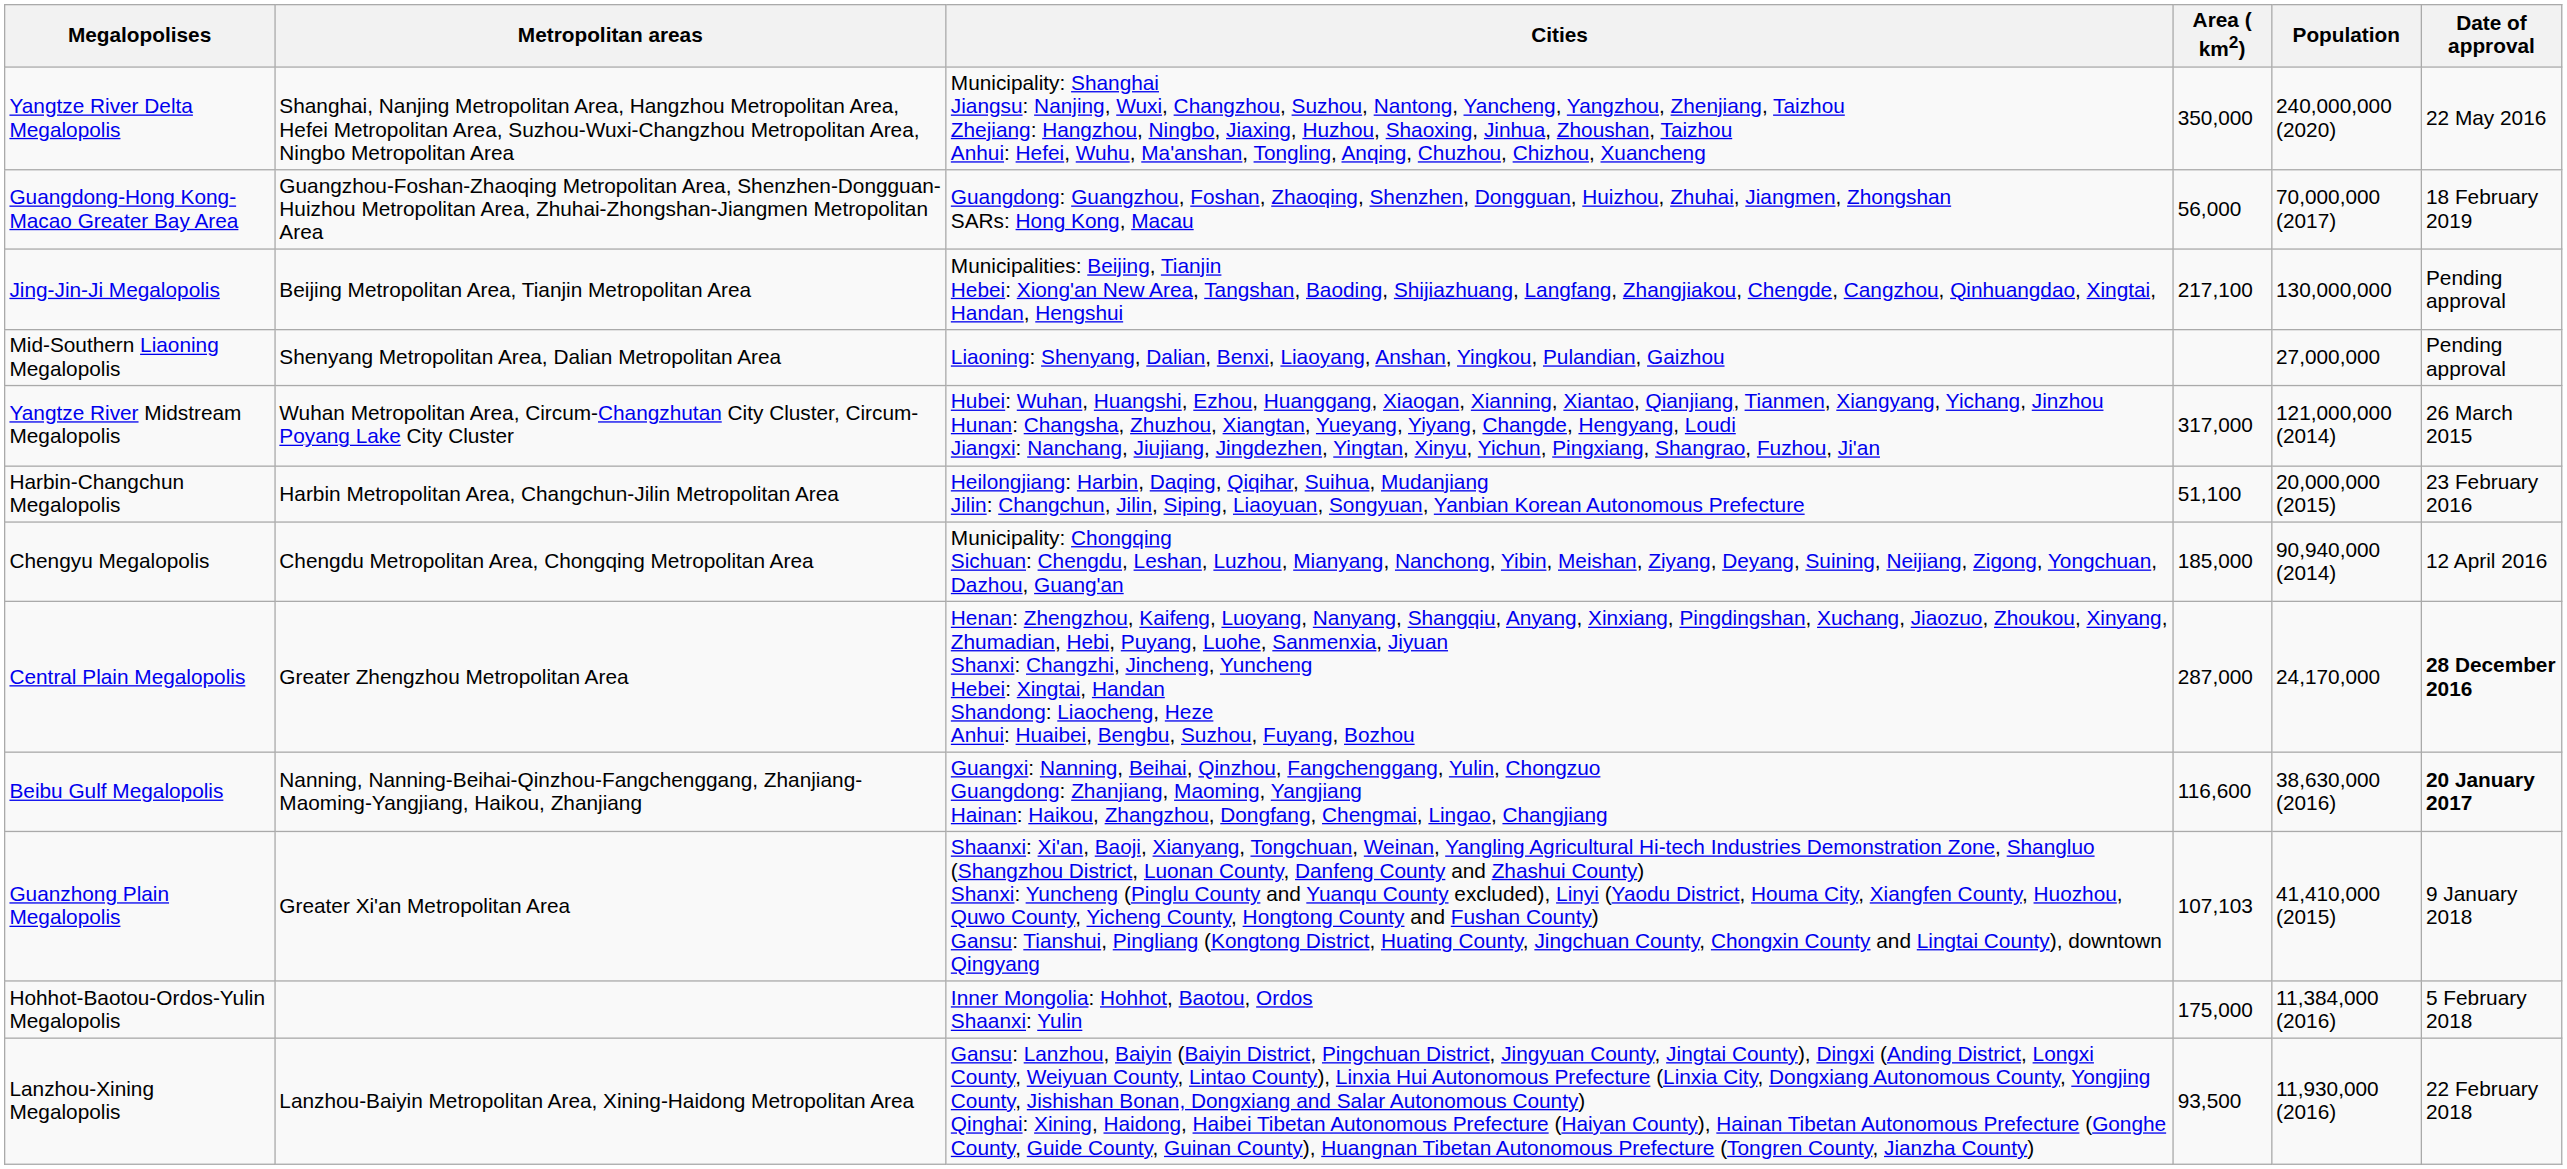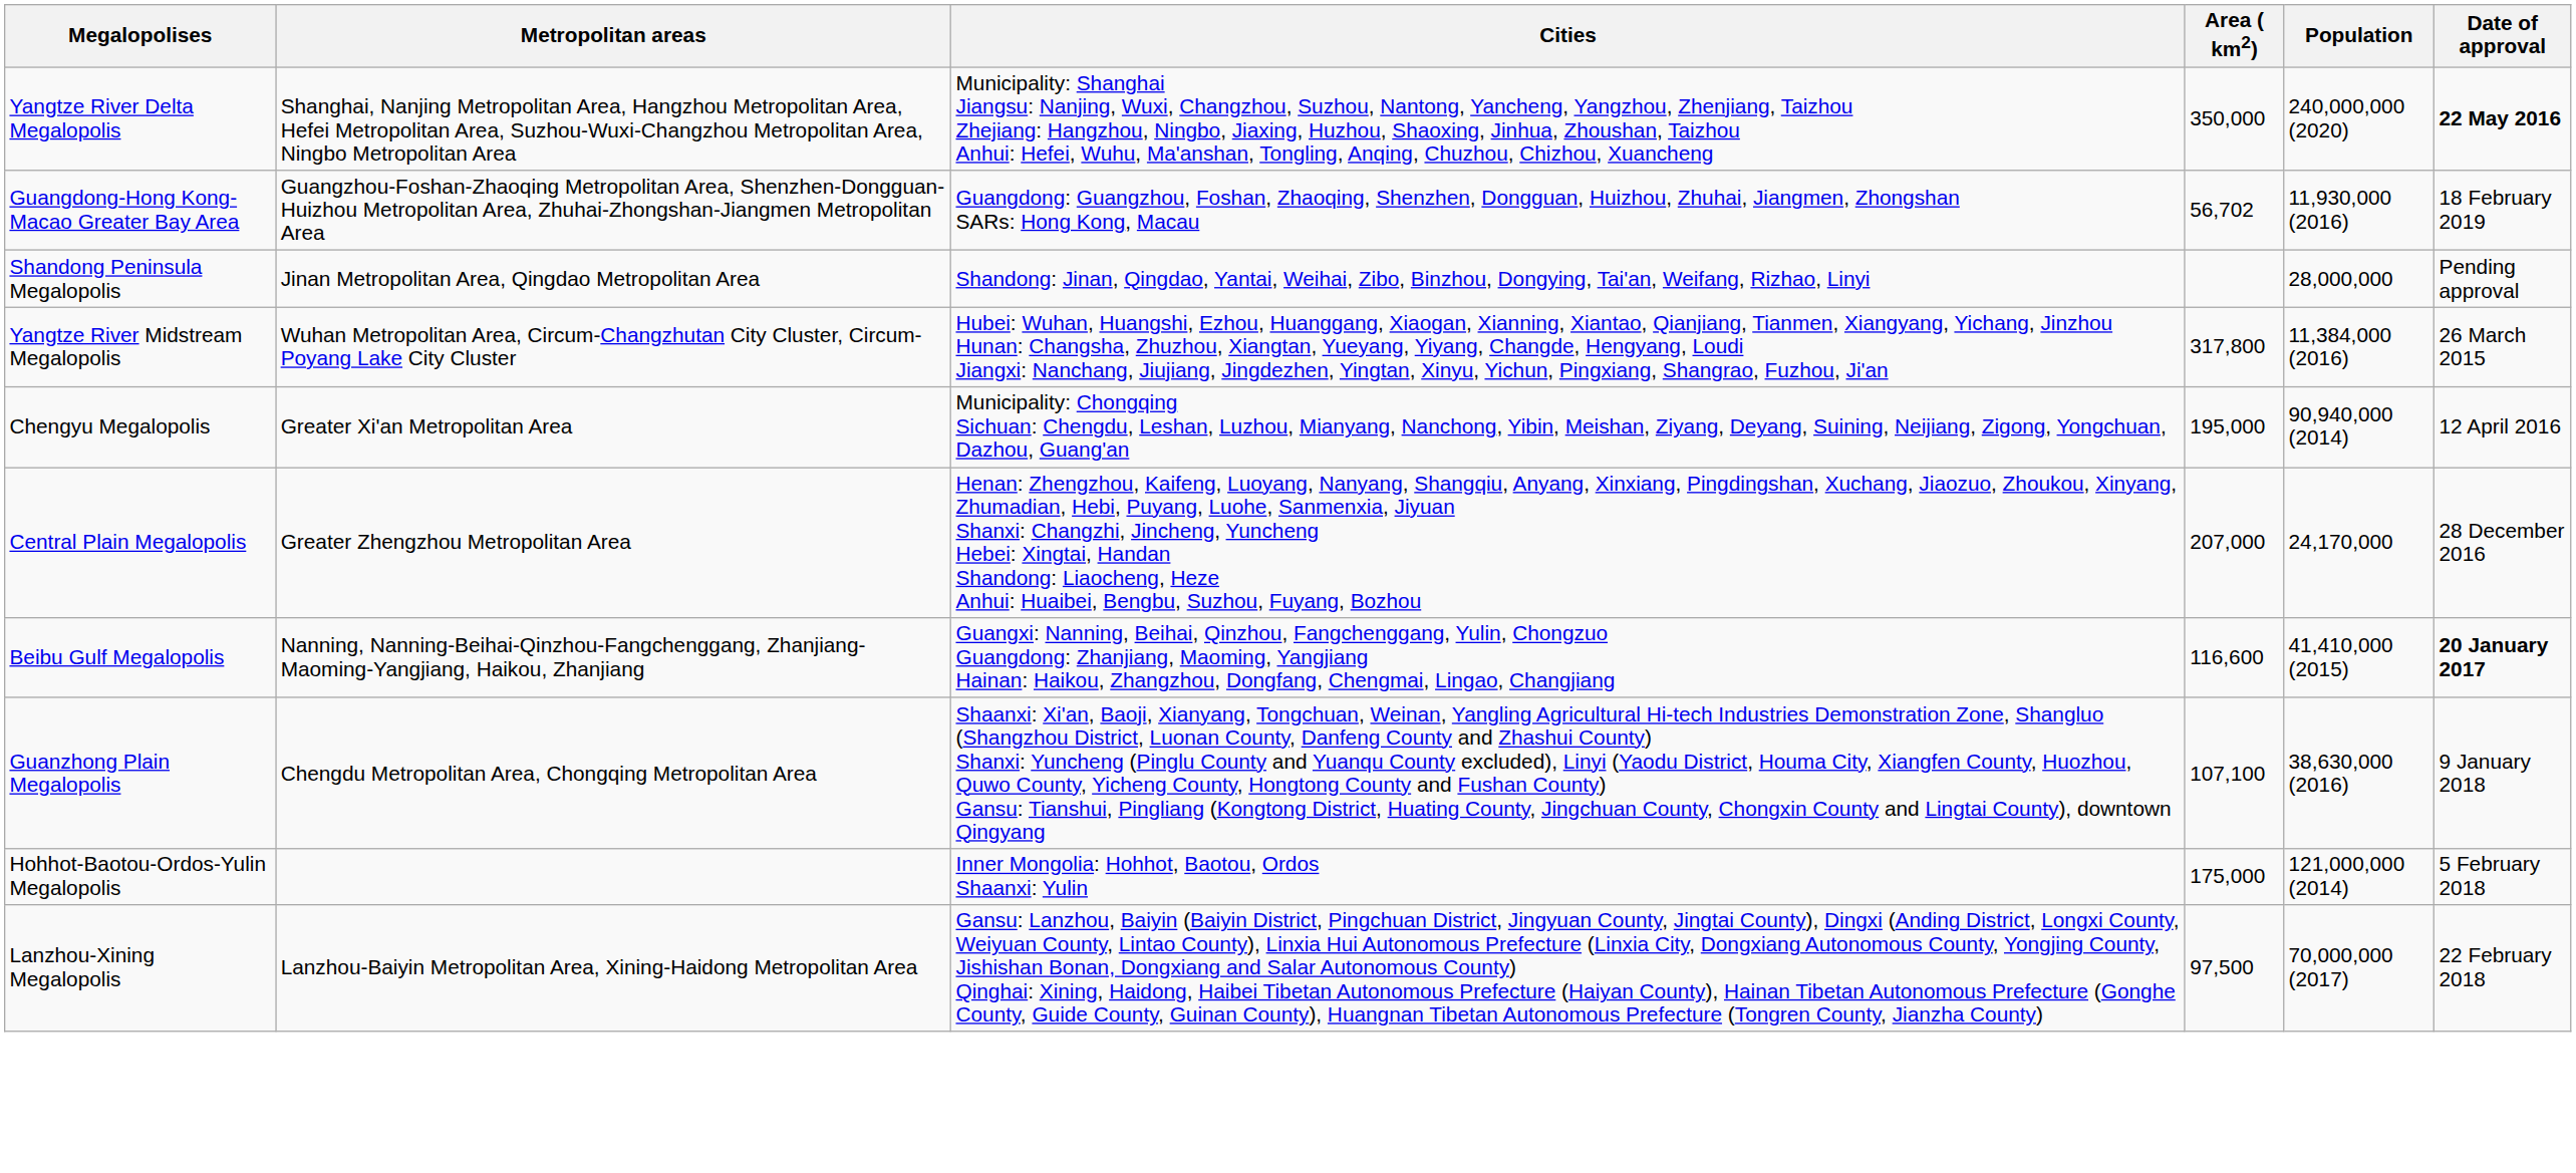Yangtze River Delta Megalopolis | Date of approval: normal -> bold
Guangdong-Hong Kong-Macao Greater Bay Area | Area ( km2): 56,000 -> 56,702
Guangdong-Hong Kong-Macao Greater Bay Area | Population: 70,000,000 (2017) -> 11,930,000 (2016)
- row: Jing-Jin-Ji Megalopolis | Beijing Metropolitan Area, Tianjin Metropolitan Area | Municipalities: Beijing, Tianjin Hebei: Xiong'an New Area, Tangshan, Baoding, Shijiazhuang, Langfang, Zhangjiakou, Chengde, Cangzhou, Qinhuangdao, Xingtai, Handan, Hengshui | 217,100 | 130,000,000 | Pending approval
+ row: Shandong Peninsula Megalopolis | Jinan Metropolitan Area, Qingdao Metropolitan Area | Shandong: Jinan, Qingdao, Yantai, Weihai, Zibo, Binzhou, Dongying, Tai'an, Weifang, Rizhao, Linyi | 28,000,000 | Pending approval
- row: Mid-Southern Liaoning Megalopolis | Shenyang Metropolitan Area, Dalian Metropolitan Area | Liaoning: Shenyang, Dalian, Benxi, Liaoyang, Anshan, Yingkou, Pulandian, Gaizhou | 27,000,000 | Pending approval
Yangtze River Midstream Megalopolis | Area ( km2): 317,000 -> 317,800
Yangtze River Midstream Megalopolis | Population: 121,000,000 (2014) -> 11,384,000 (2016)
- row: Harbin-Changchun Megalopolis | Harbin Metropolitan Area, Changchun-Jilin Metropolitan Area | Heilongjiang: Harbin, Daqing, Qiqihar, Suihua, Mudanjiang Jilin: Changchun, Jilin, Siping, Liaoyuan, Songyuan, Yanbian Korean Autonomous Prefecture | 51,100 | 20,000,000 (2015) | 23 February 2016
Chengyu Megalopolis | Metropolitan areas: Chengdu Metropolitan Area, Chongqing Metropolitan Area -> Greater Xi'an Metropolitan Area
Chengyu Megalopolis | Area ( km2): 185,000 -> 195,000
Central Plain Megalopolis | Area ( km2): 287,000 -> 207,000
Central Plain Megalopolis | Date of approval: bold -> normal
Beibu Gulf Megalopolis | Population: 38,630,000 (2016) -> 41,410,000 (2015)
Guanzhong Plain Megalopolis | Metropolitan areas: Greater Xi'an Metropolitan Area -> Chengdu Metropolitan Area, Chongqing Metropolitan Area
Guanzhong Plain Megalopolis | Area ( km2): 107,103 -> 107,100
Guanzhong Plain Megalopolis | Population: 41,410,000 (2015) -> 38,630,000 (2016)
Hohhot-Baotou-Ordos-Yulin Megalopolis | Population: 11,384,000 (2016) -> 121,000,000 (2014)
Lanzhou-Xining Megalopolis | Area ( km2): 93,500 -> 97,500
Lanzhou-Xining Megalopolis | Population: 11,930,000 (2016) -> 70,000,000 (2017)
